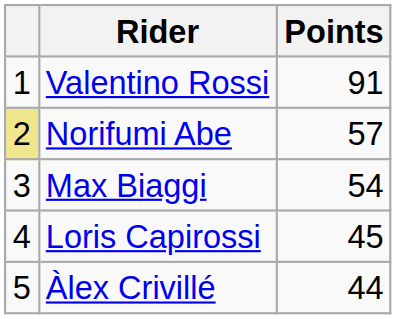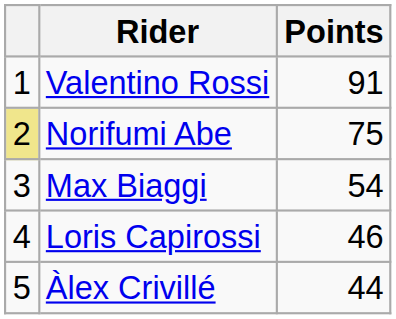Norifumi Abe | Points: 57 -> 75
Loris Capirossi | Points: 45 -> 46
